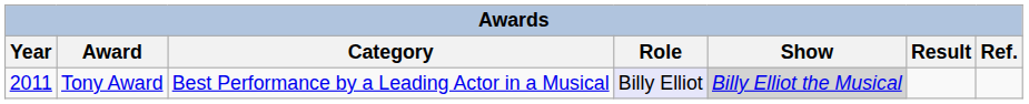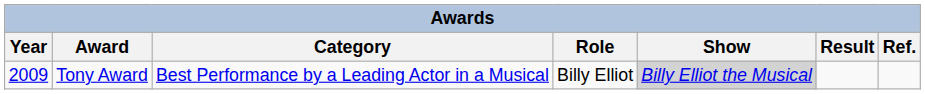Tony Award | Year: 2011 -> 2009
Tony Award | Role: lavender background -> no background
